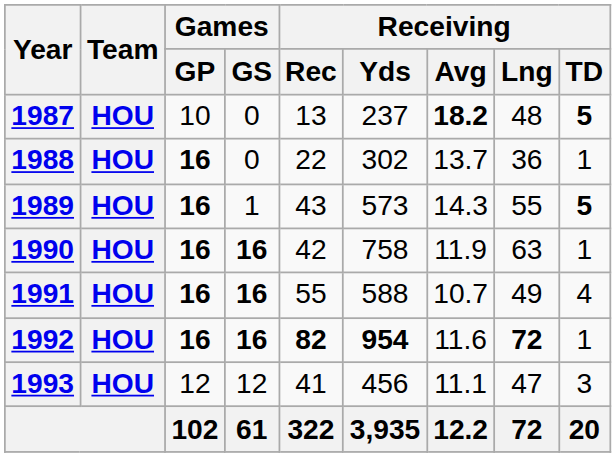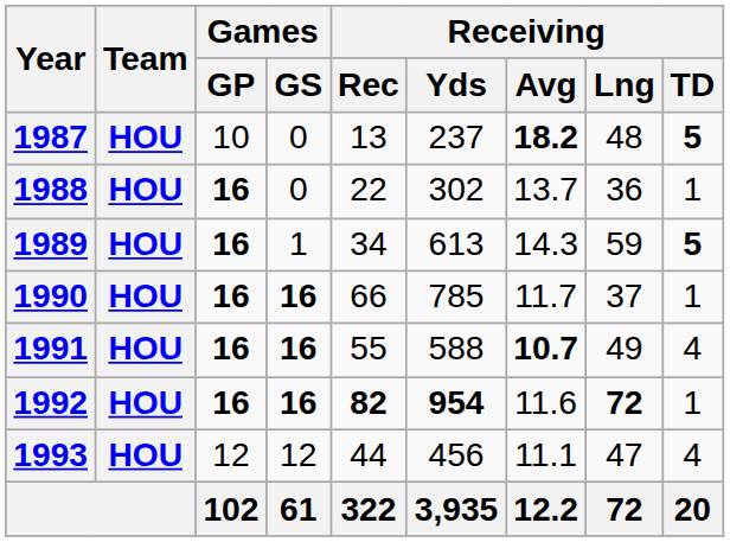1989 | Receiving / Rec: 43 -> 34
1989 | Receiving / Yds: 573 -> 613
1989 | Receiving / Lng: 55 -> 59
1990 | Receiving / Rec: 42 -> 66
1990 | Receiving / Yds: 758 -> 785
1990 | Receiving / Avg: 11.9 -> 11.7
1990 | Receiving / Lng: 63 -> 37
1991 | Receiving / Avg: normal -> bold
1993 | Receiving / Rec: 41 -> 44
1993 | Receiving / TD: 3 -> 4
